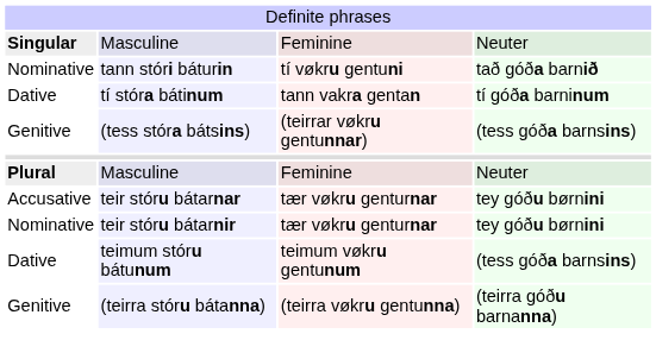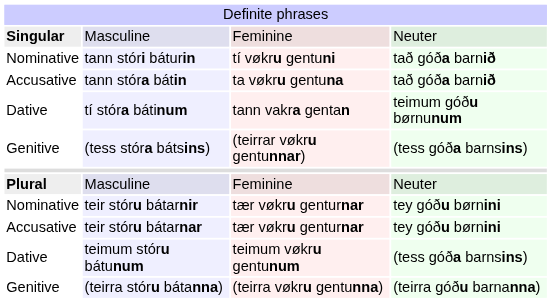+ row: Accusative | tann stóra bátin | ta vøkru gentuna | tað góða barnið
tí stóra bátinum | column 4: tí góða barninum -> teimum góðu børnunum
rows swapped: teir stóru bátarnir <-> teir stóru bátarnar
